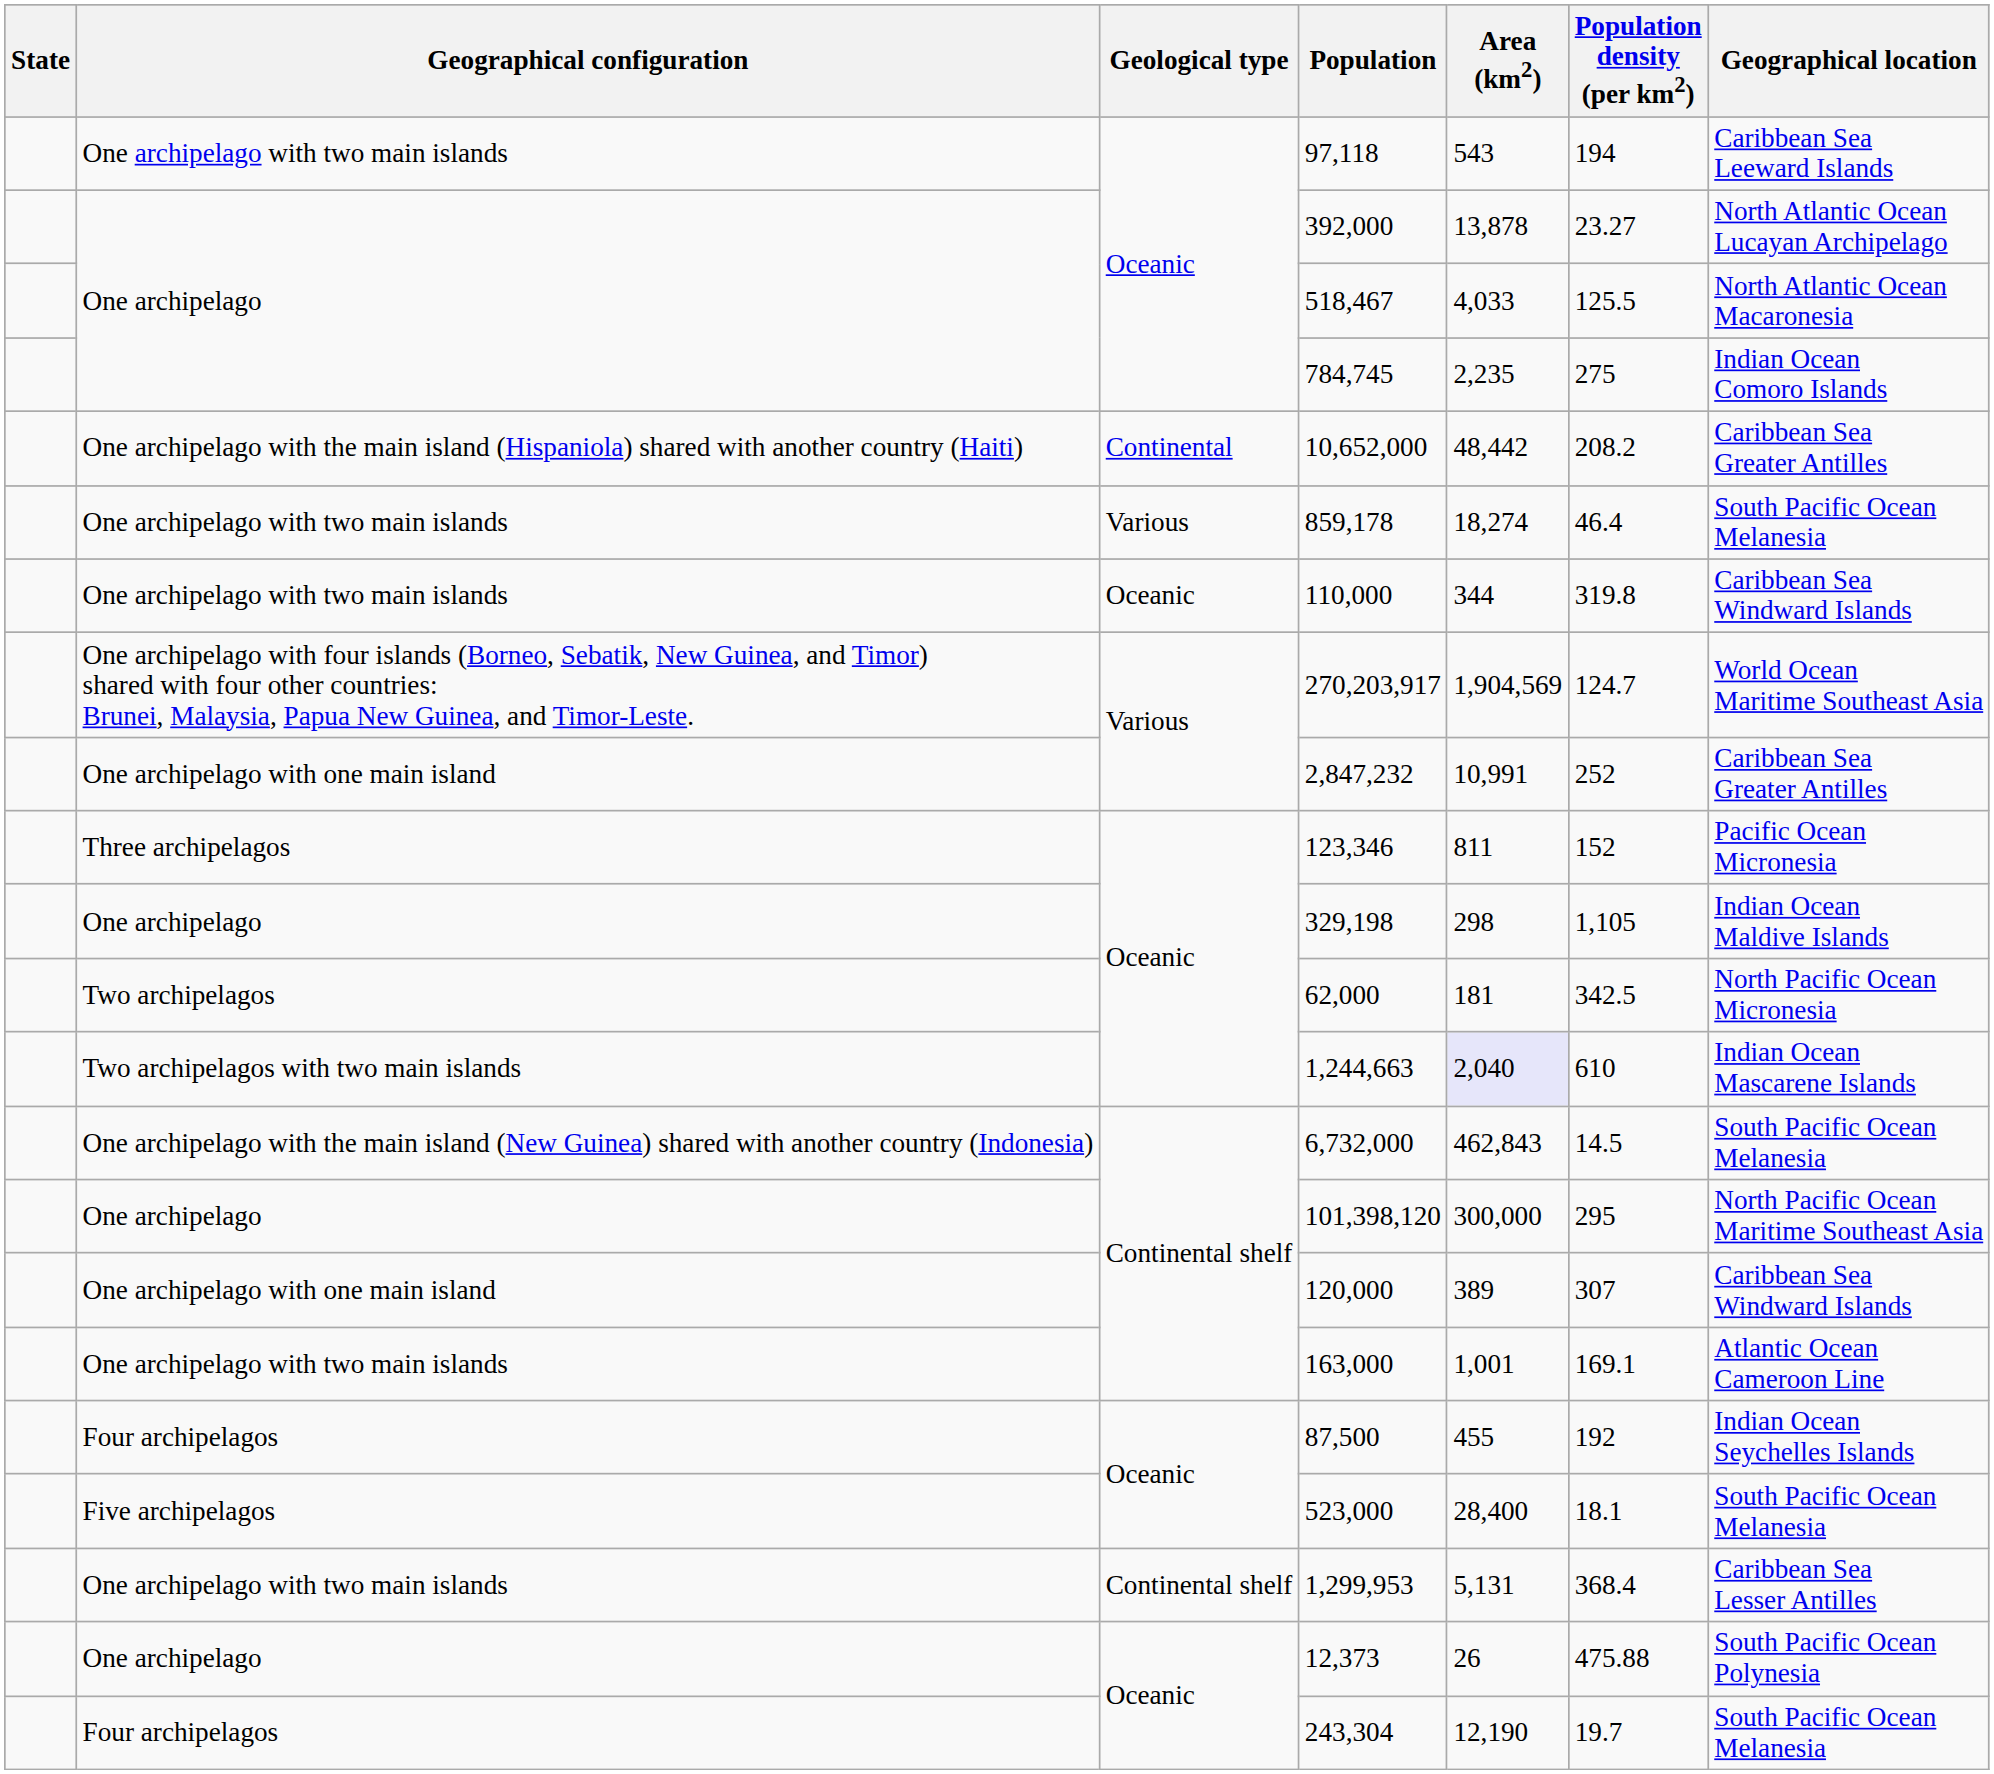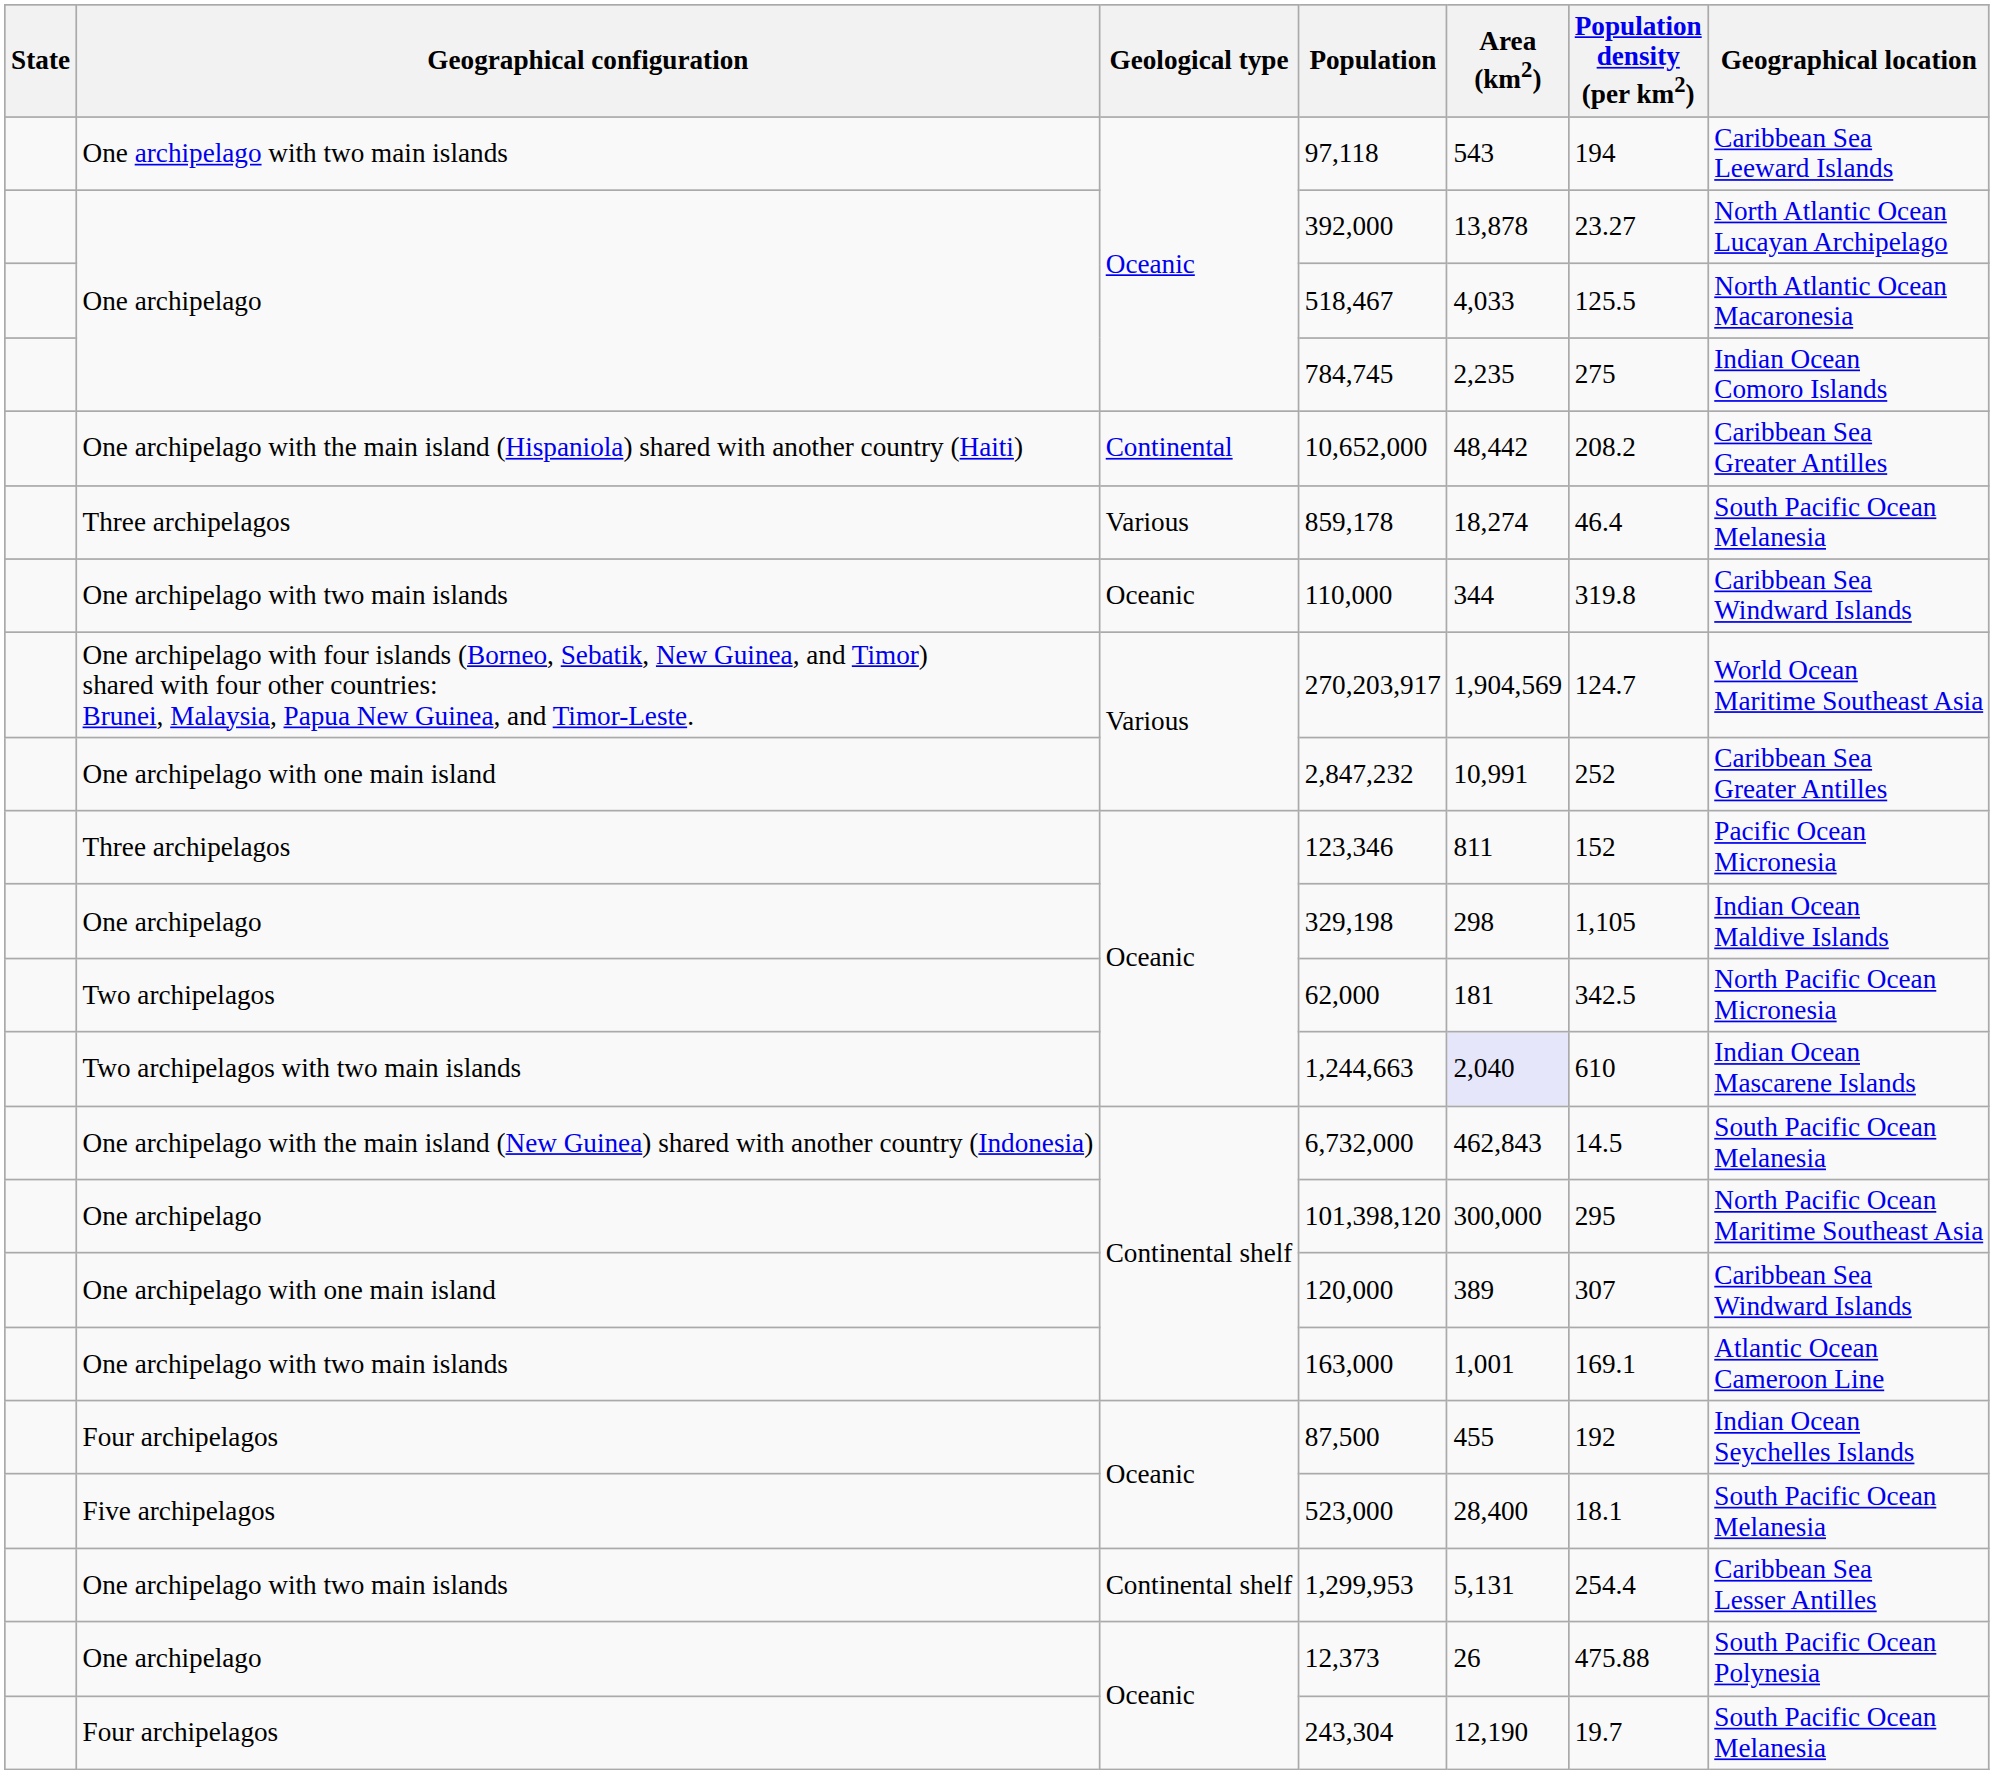859,178 | Geographical configuration: One archipelago with two main islands -> Three archipelagos
1,299,953 | Population density (per km2): 368.4 -> 254.4
